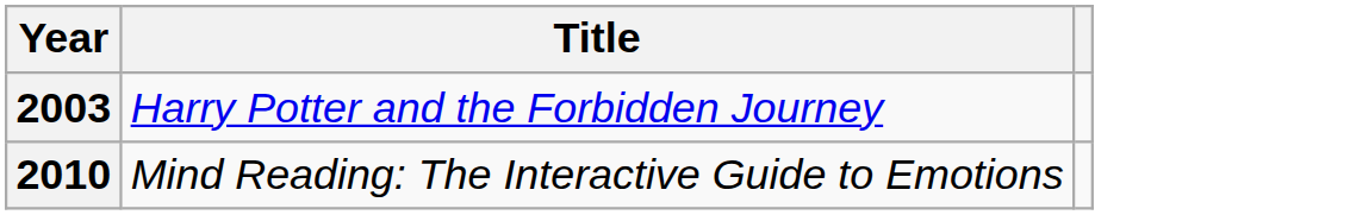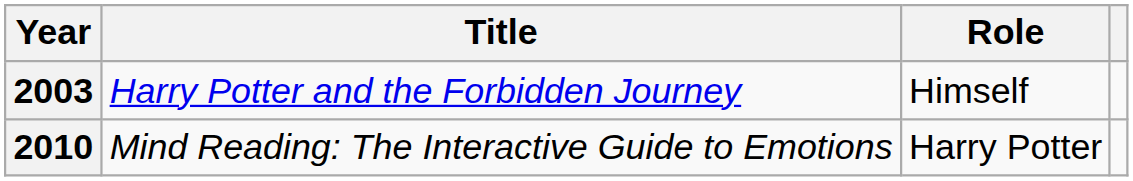+ column: Role | Himself | Harry Potter
